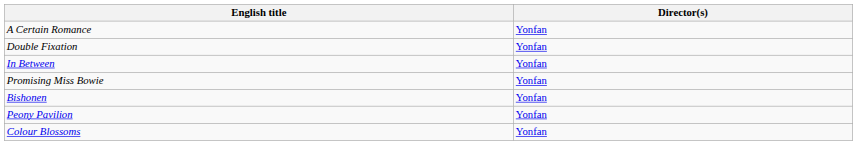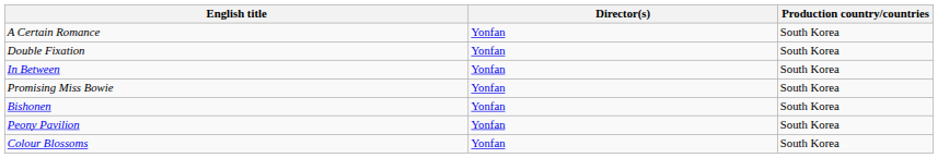+ column: Production country/countries | South Korea | South Korea | South Korea | South Korea | South Korea | South Korea | South Korea
